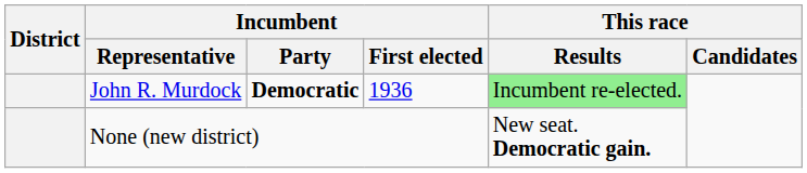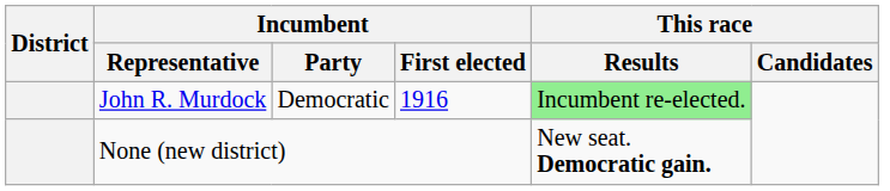John R. Murdock | Incumbent / Party: bold -> normal
John R. Murdock | Incumbent / First elected: 1936 -> 1916
